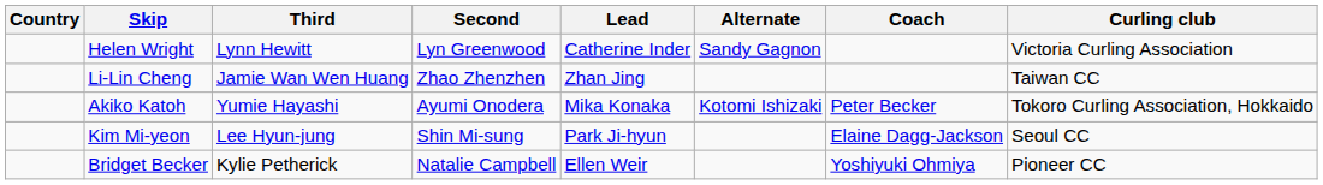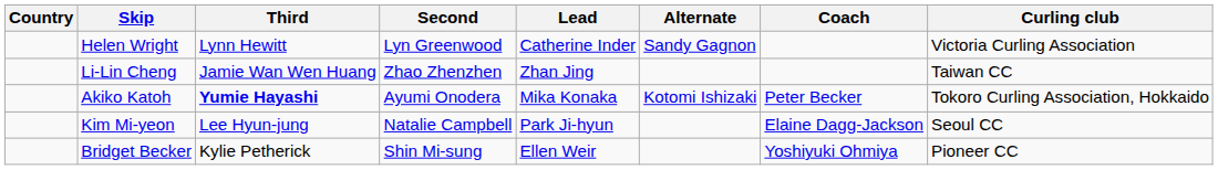Akiko Katoh | Third: normal -> bold
Kim Mi-yeon | Second: Shin Mi-sung -> Natalie Campbell
Bridget Becker | Second: Natalie Campbell -> Shin Mi-sung
